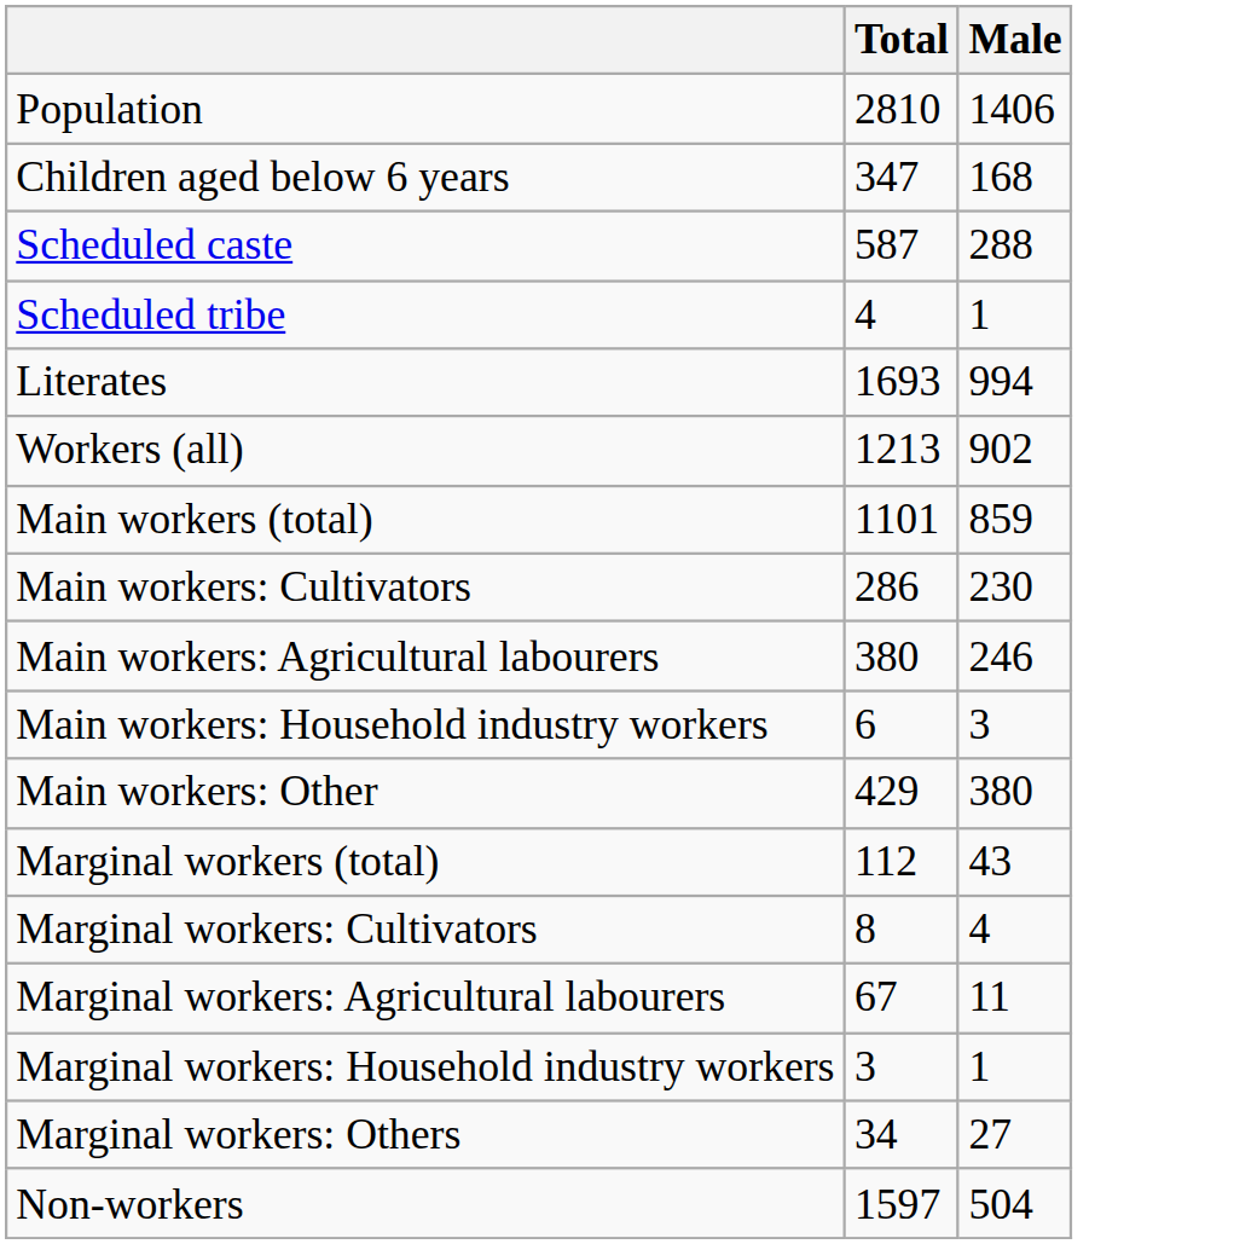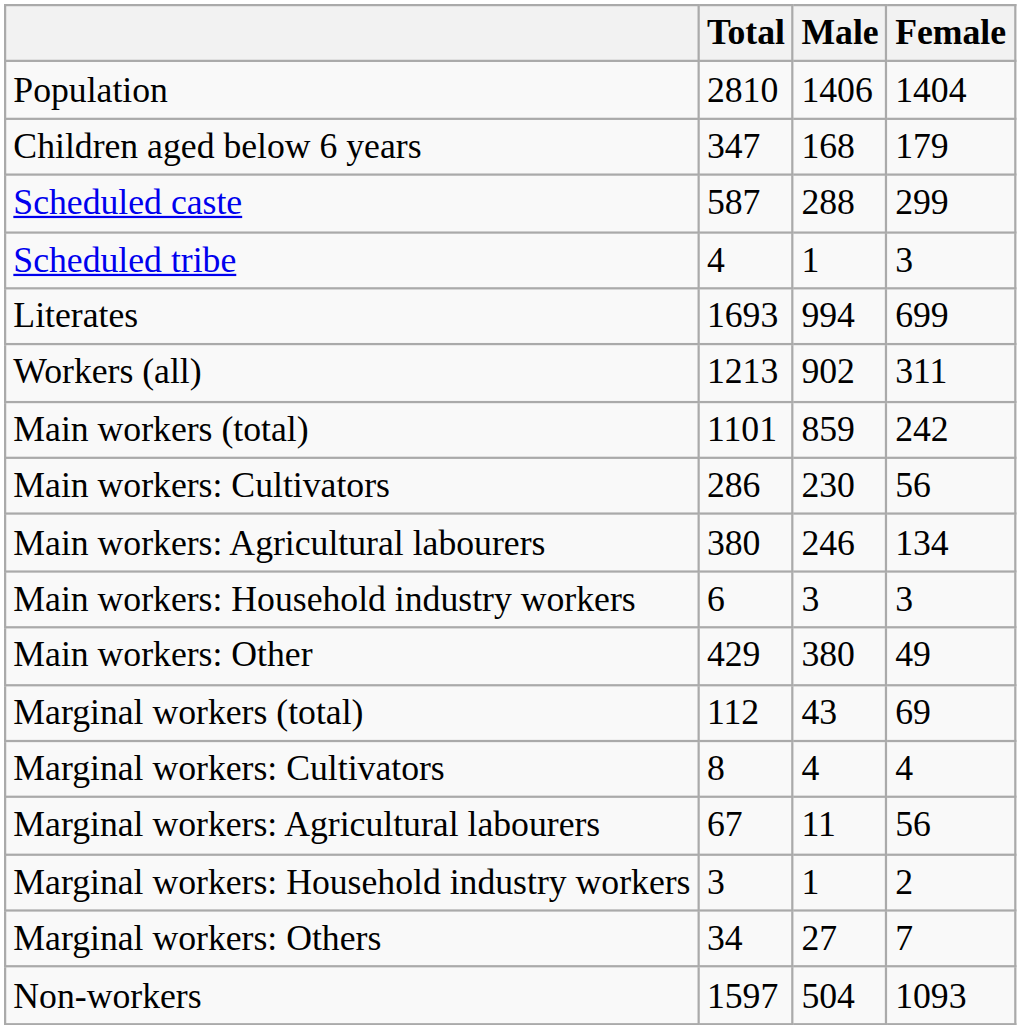+ column: Female | 1404 | 179 | 299 | 3 | 699 | 311 | 242 | 56 | 134 | 3 | 49 | 69 | 4 | 56 | 2 | 7 | 1093
